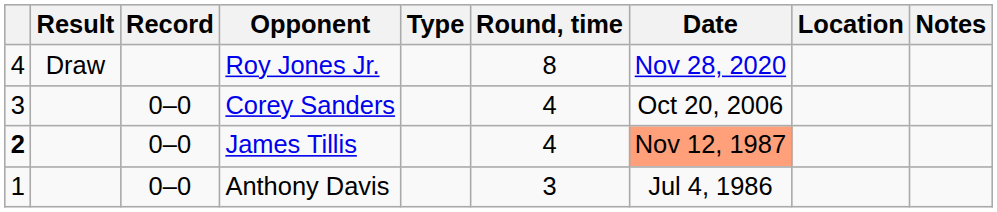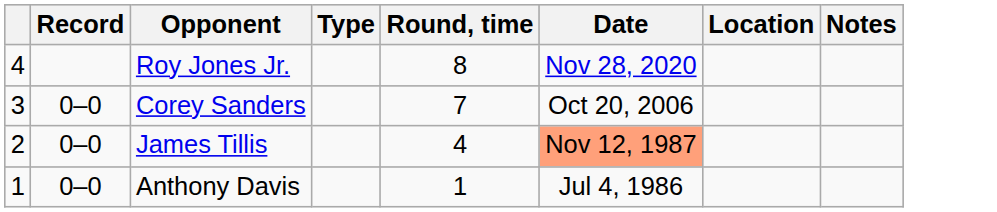- column: Result | Draw
Corey Sanders | Round, time: 4 -> 7
James Tillis | column 1: bold -> normal
Anthony Davis | Round, time: 3 -> 1
